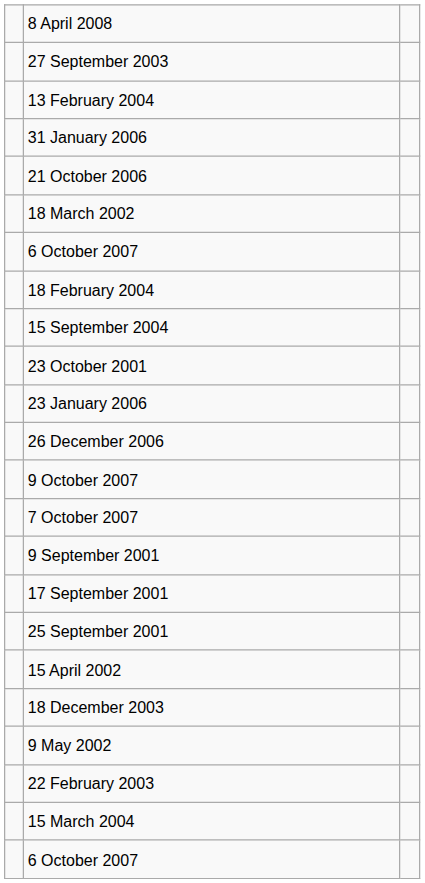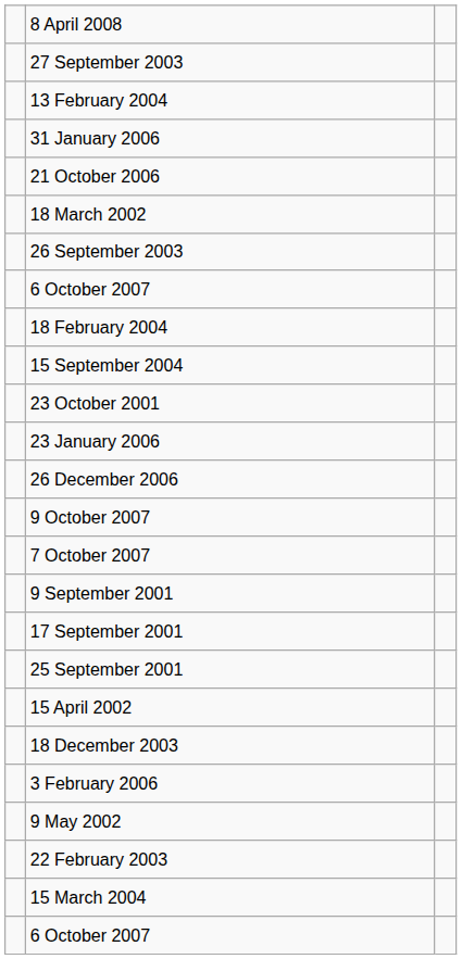+ row: 26 September 2003
+ row: 3 February 2006
